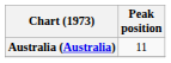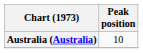Australia (Australia) | Peak position: 11 -> 10
